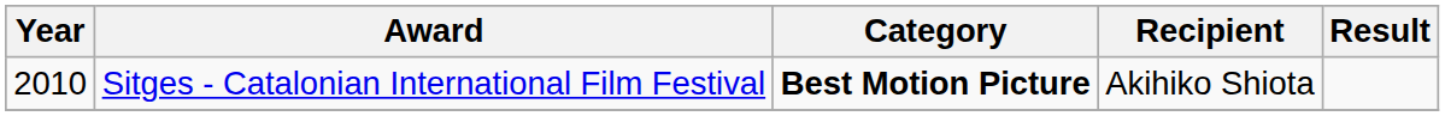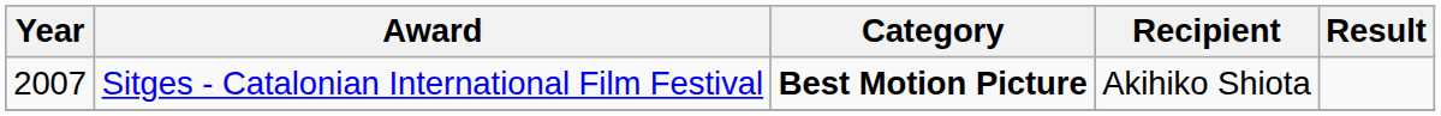Sitges - Catalonian International Film Festival | Year: 2010 -> 2007
